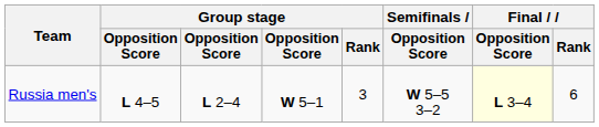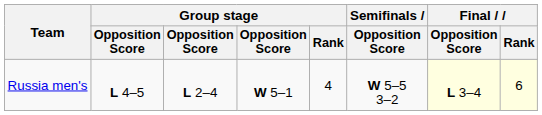Russia men's | Group stage / Rank: 3 -> 4
Russia men's | Final / Rank: no background -> lightyellow background
